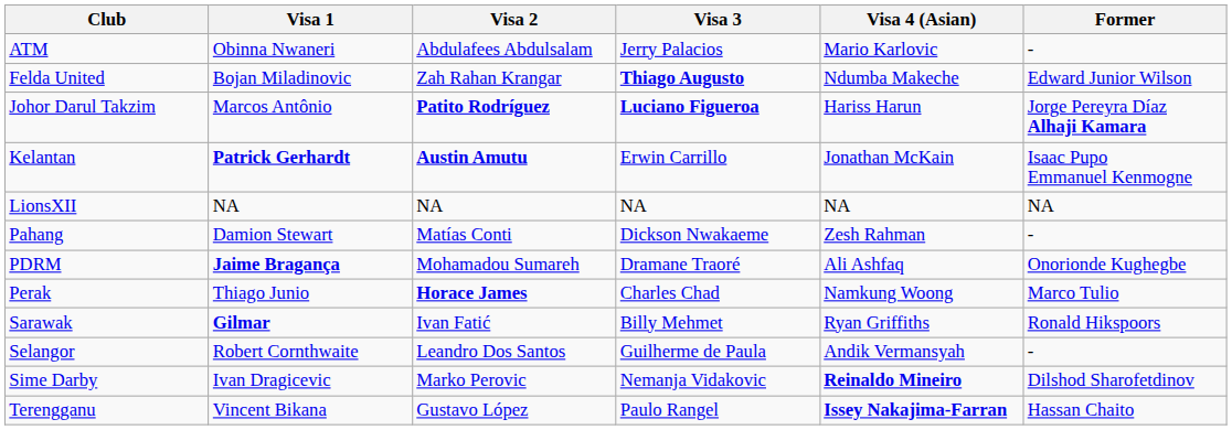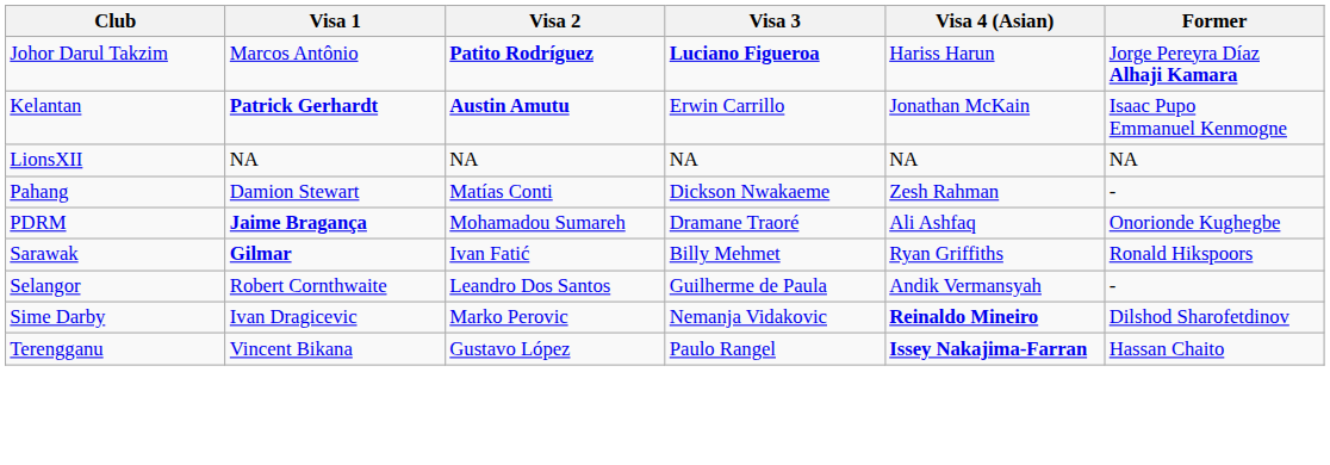- row: ATM | Obinna Nwaneri | Abdulafees Abdulsalam | Jerry Palacios | Mario Karlovic | -
- row: Felda United | Bojan Miladinovic | Zah Rahan Krangar | Thiago Augusto | Ndumba Makeche | Edward Junior Wilson
- row: Perak | Thiago Junio | Horace James | Charles Chad | Namkung Woong | Marco Tulio
